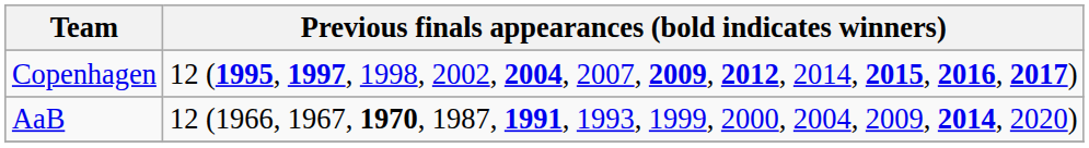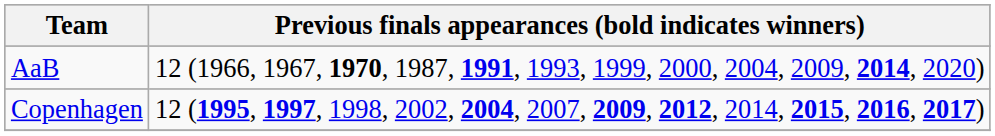rows swapped: AaB <-> Copenhagen
